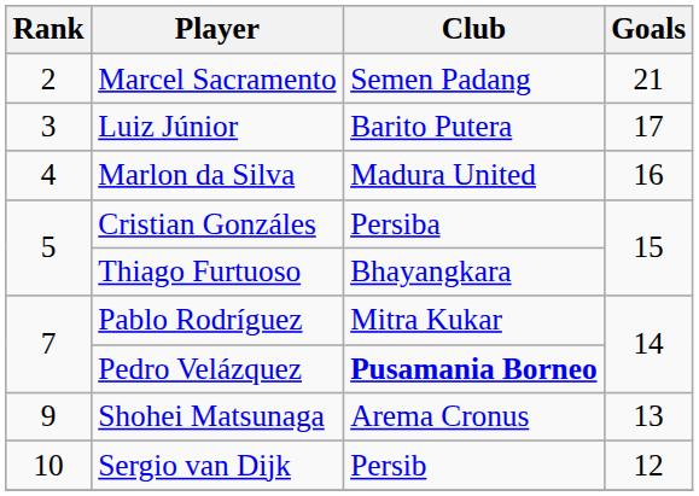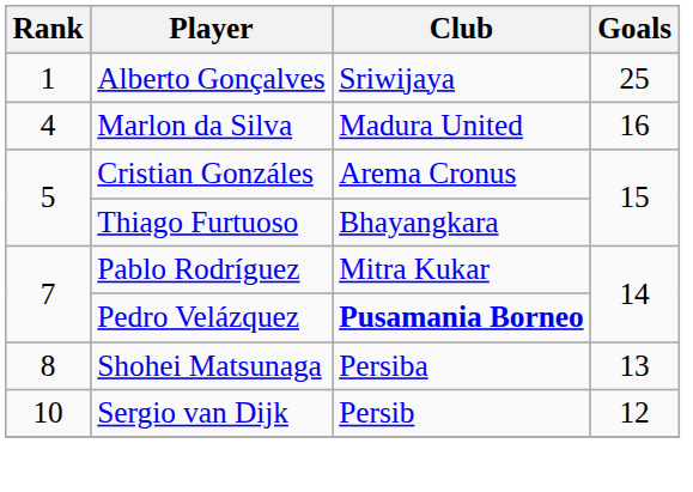+ row: 1 | Alberto Gonçalves | Sriwijaya | 25
- row: 2 | Marcel Sacramento | Semen Padang | 21
- row: 3 | Luiz Júnior | Barito Putera | 17
Cristian Gonzáles | Club: Persiba -> Arema Cronus
Shohei Matsunaga | Rank: 9 -> 8
Shohei Matsunaga | Club: Arema Cronus -> Persiba
